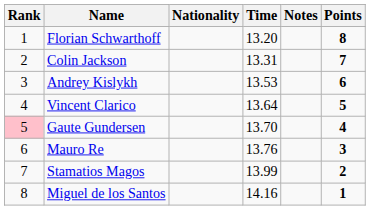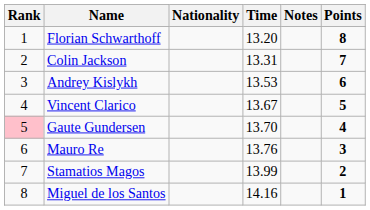Vincent Clarico | Time: 13.64 -> 13.67
